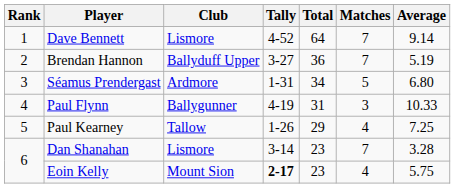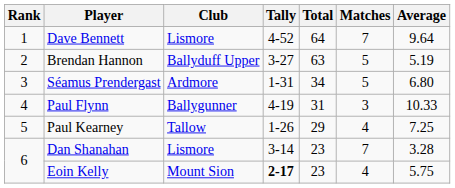Dave Bennett | Average: 9.14 -> 9.64
Brendan Hannon | Total: 36 -> 63
Brendan Hannon | Matches: 7 -> 5
